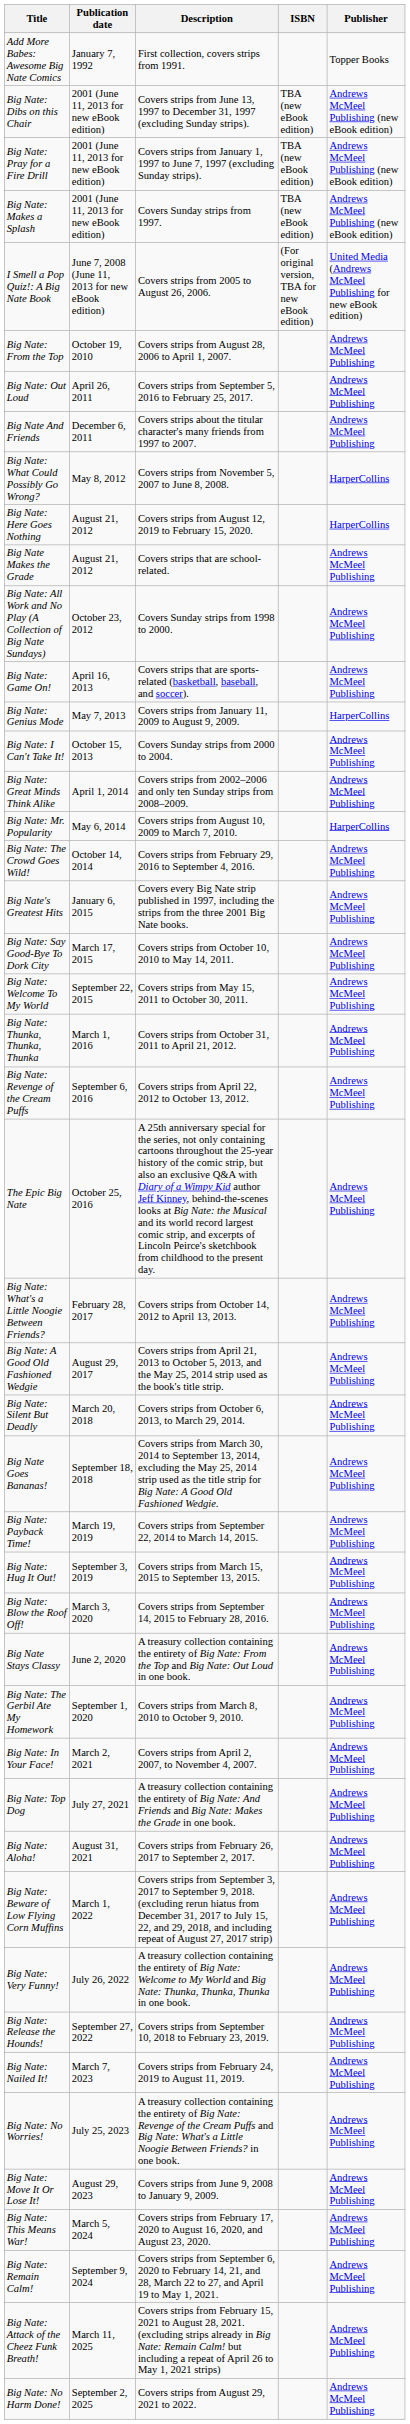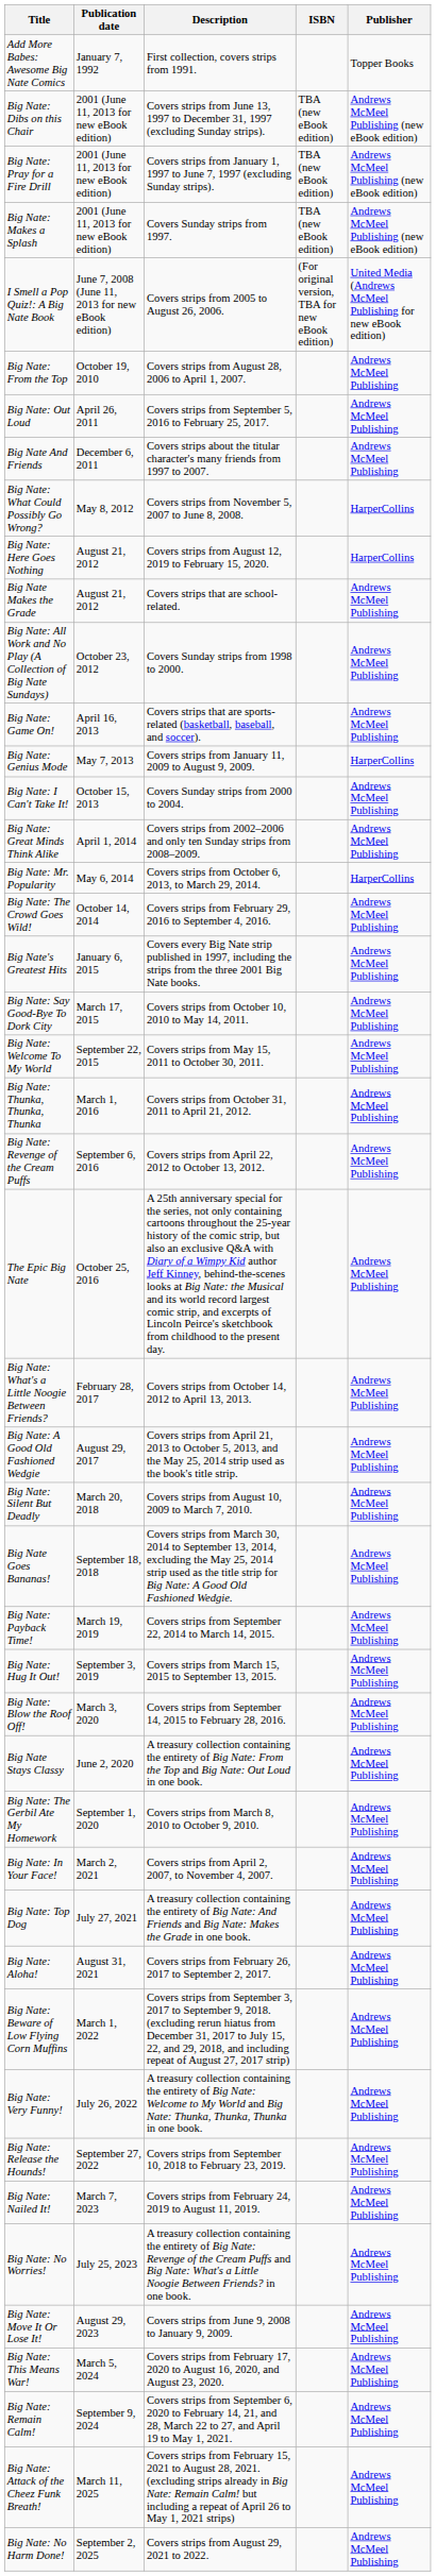Big Nate: Mr. Popularity | Description: Covers strips from August 10, 2009 to March 7, 2010. -> Covers strips from October 6, 2013, to March 29, 2014.
Big Nate: Silent But Deadly | Description: Covers strips from October 6, 2013, to March 29, 2014. -> Covers strips from August 10, 2009 to March 7, 2010.
